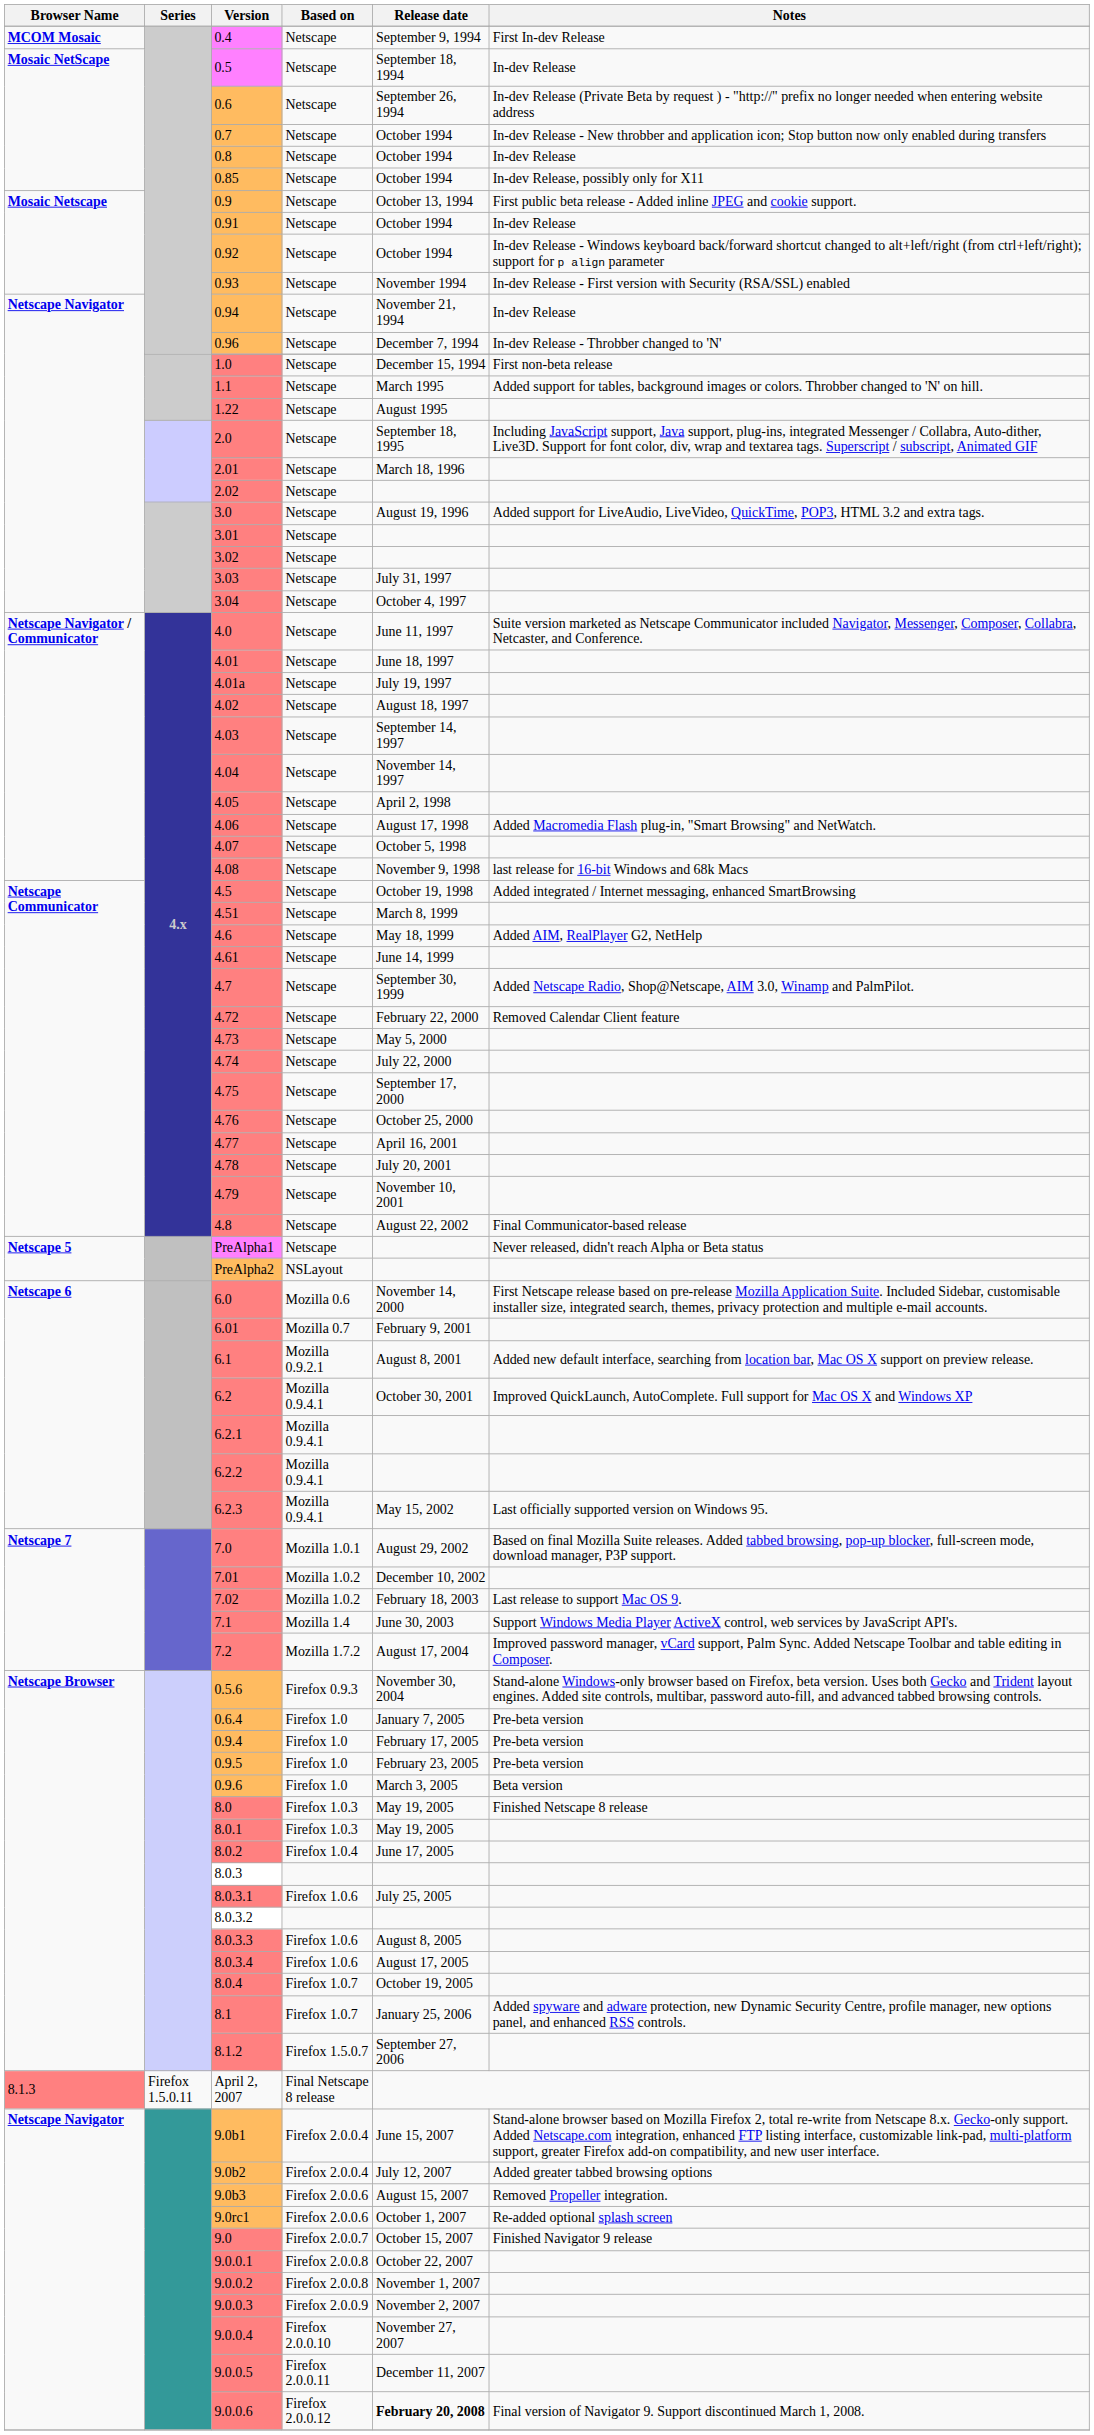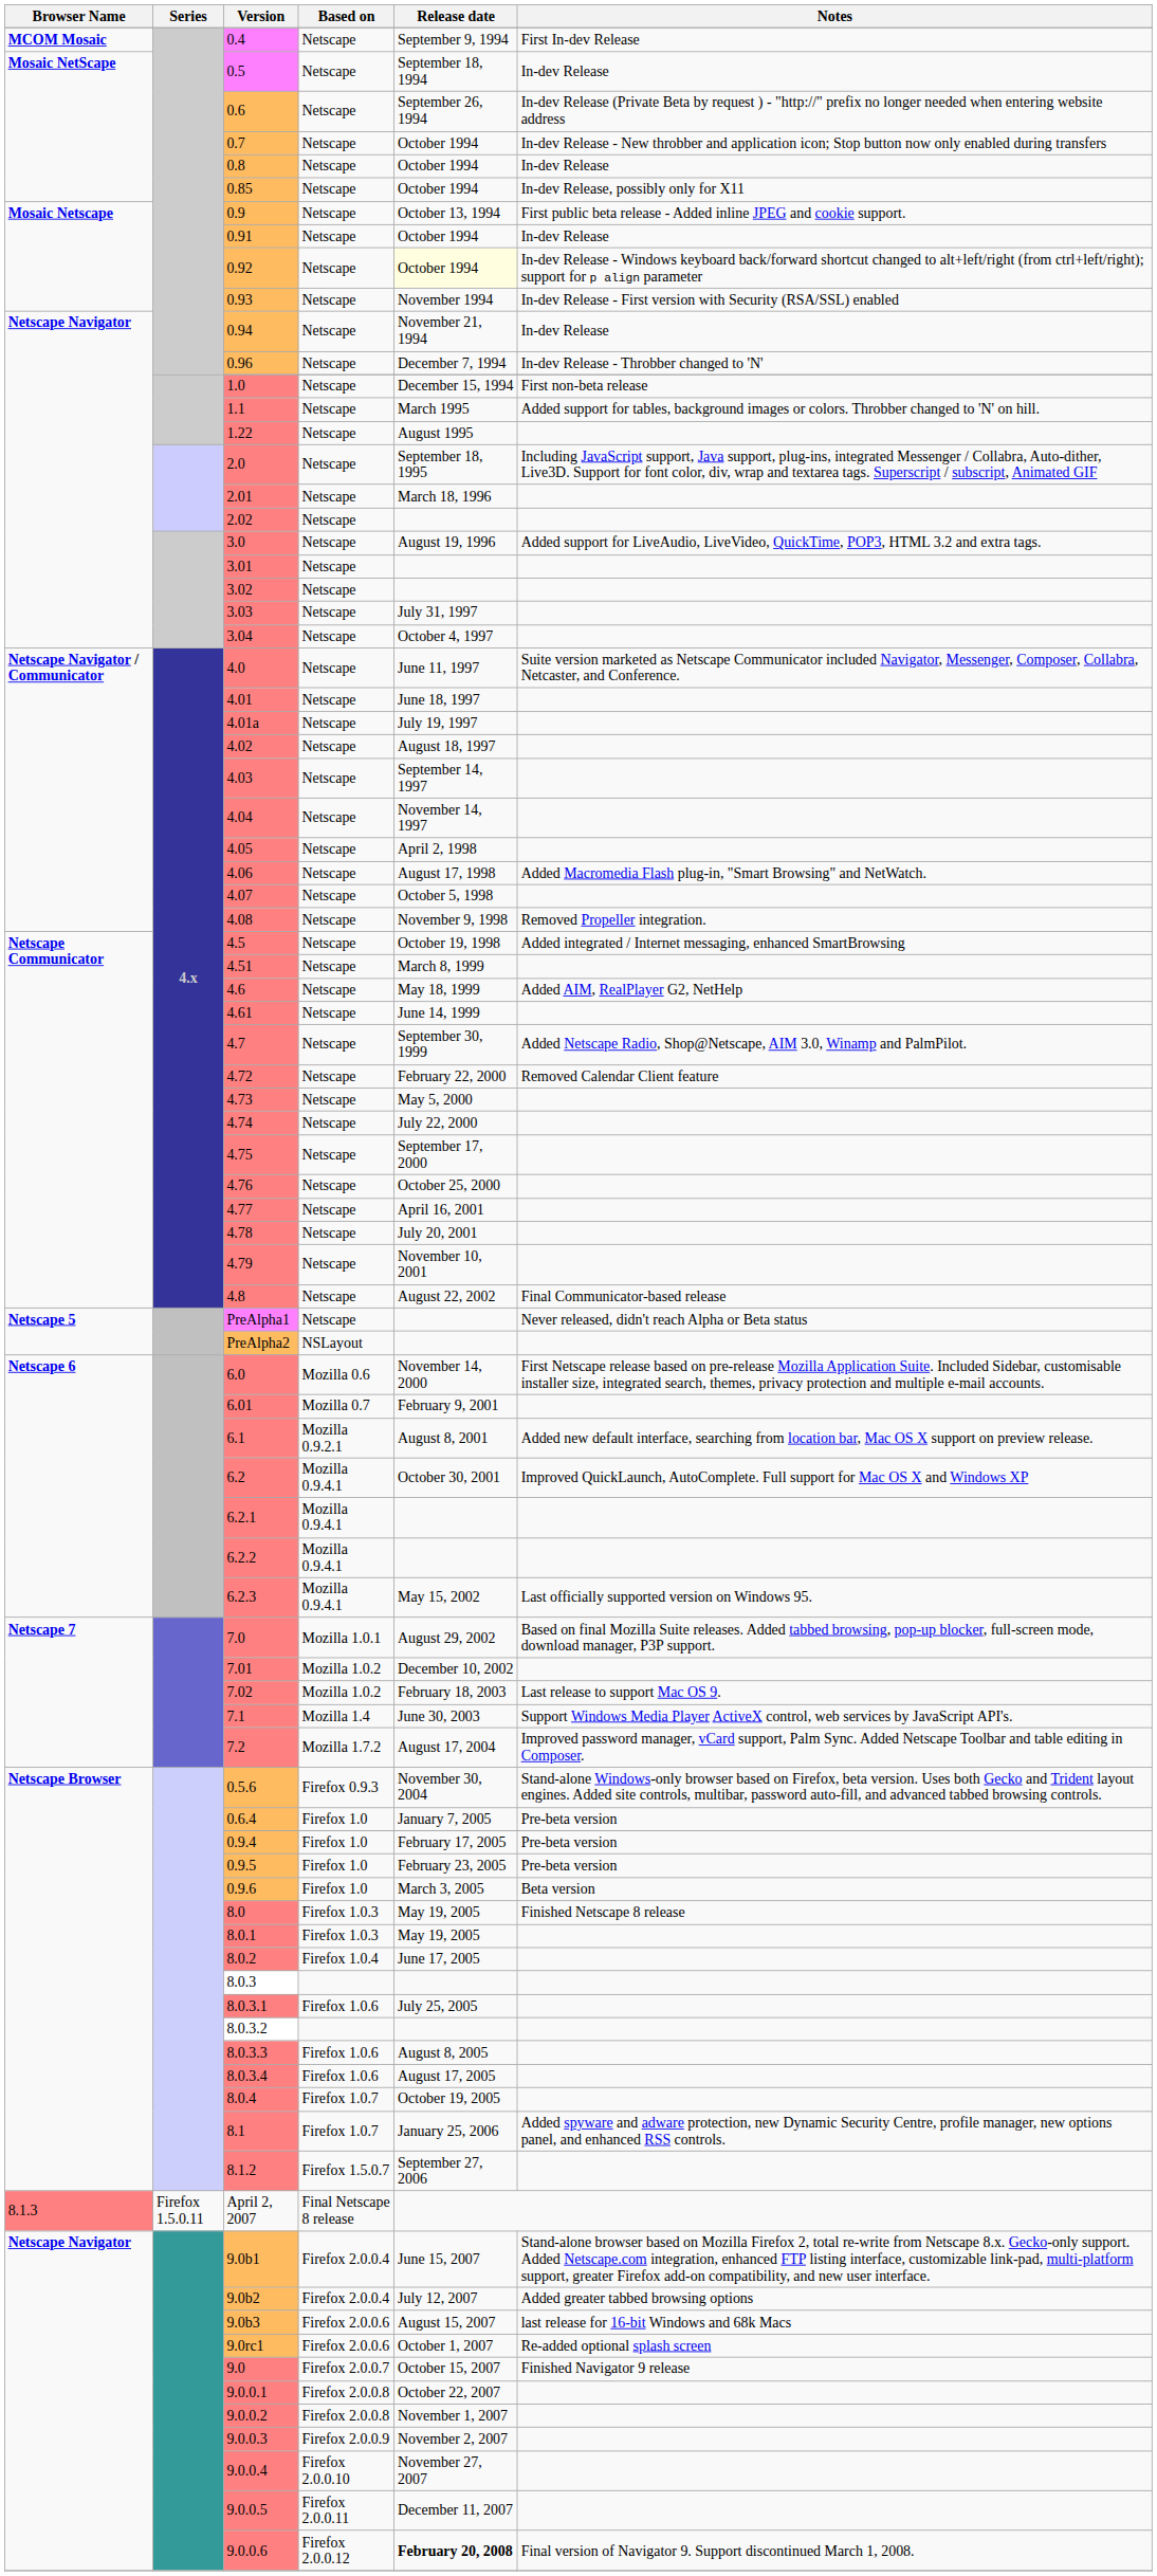0.92 | Release date: no background -> lightyellow background
4.08 | Notes: last release for 16-bit Windows and 68k Macs -> Removed Propeller integration.
9.0b3 | Notes: Removed Propeller integration. -> last release for 16-bit Windows and 68k Macs
